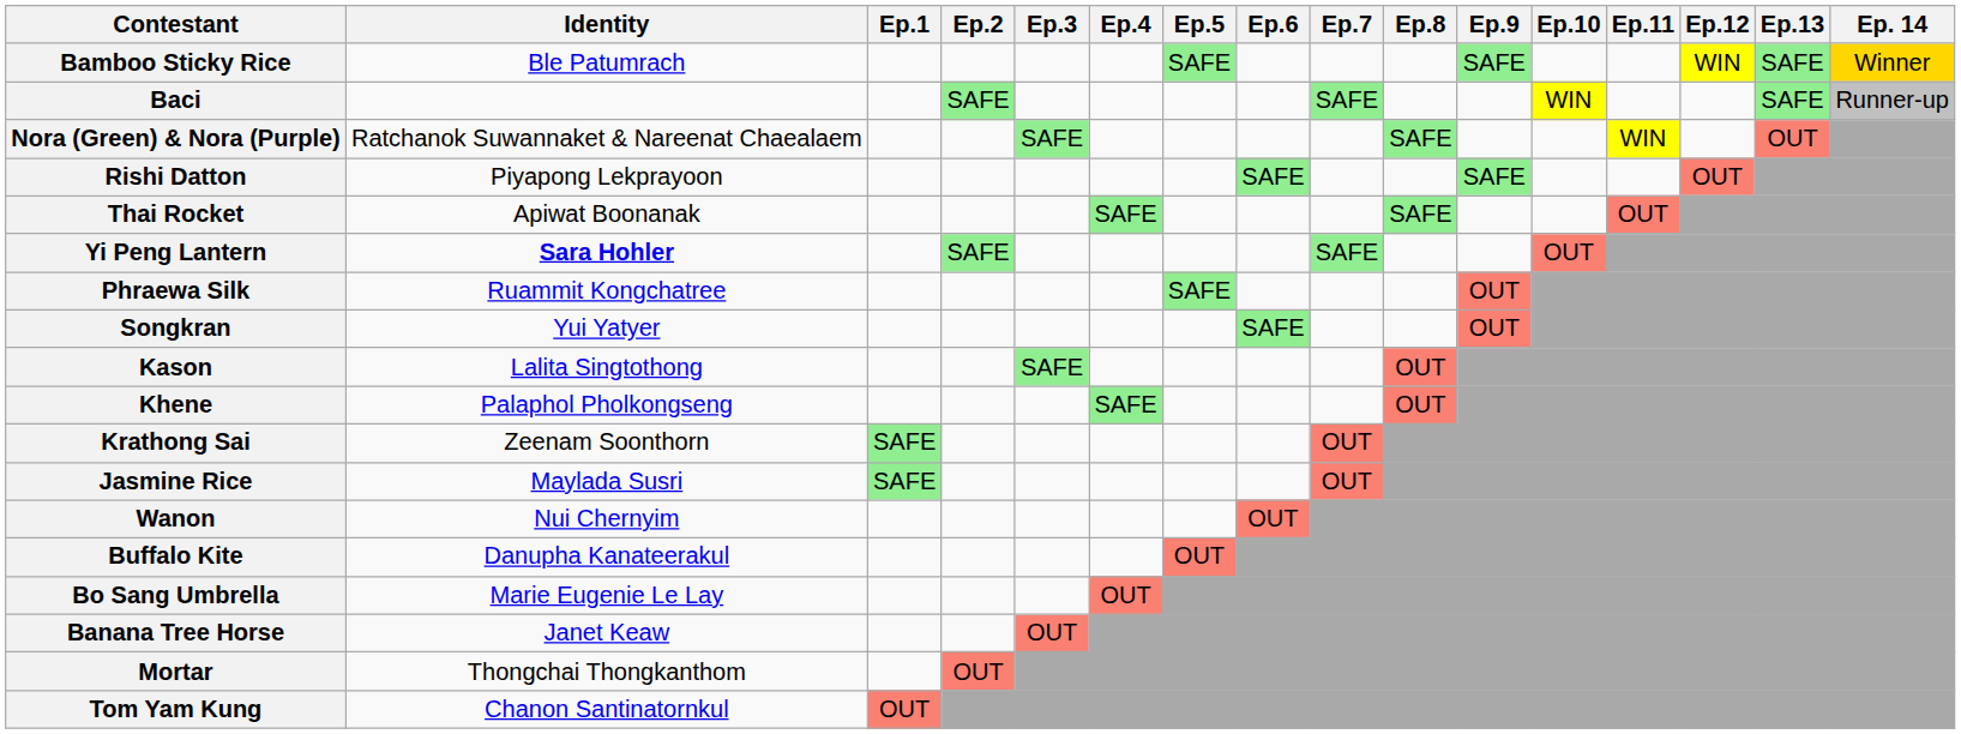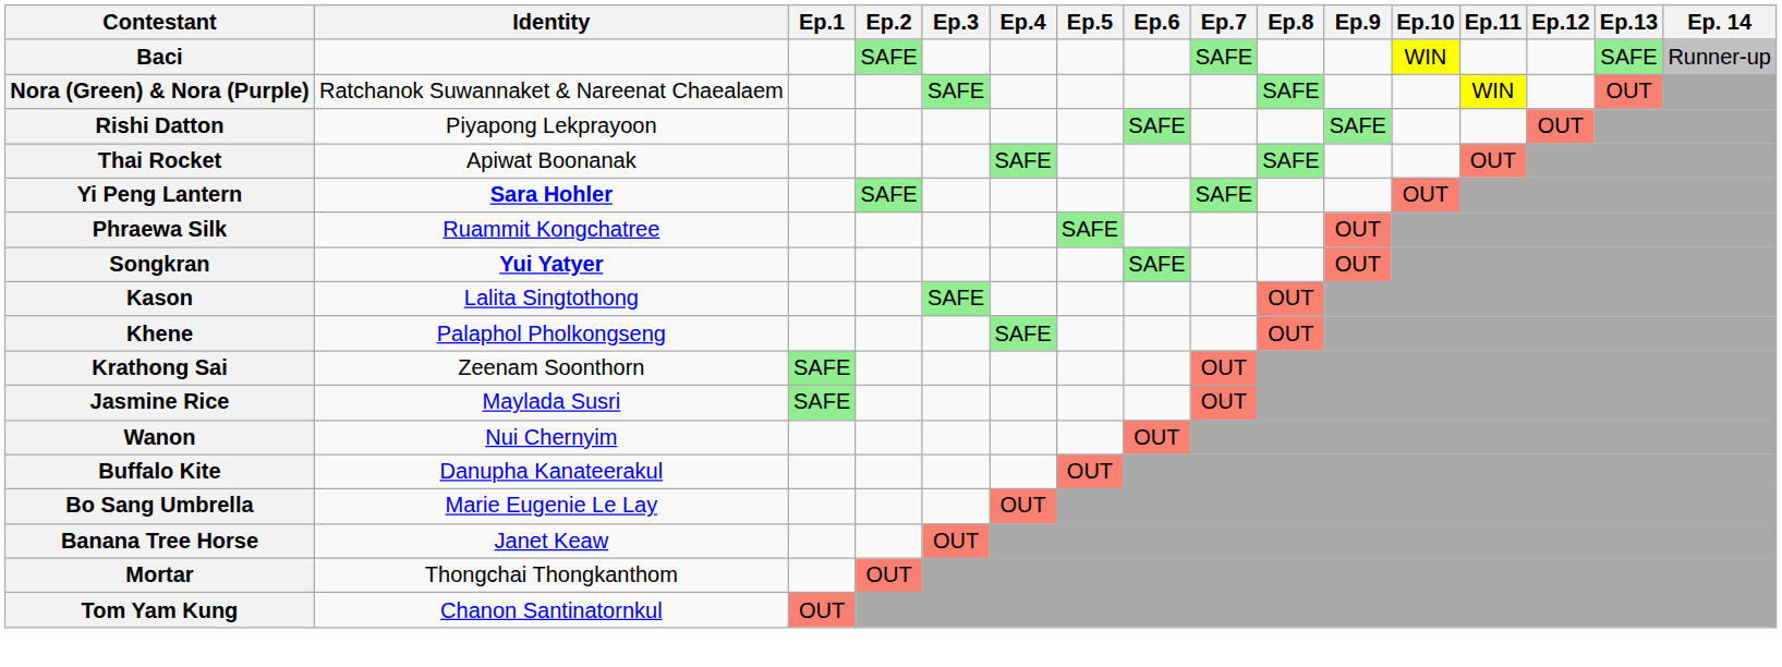- row: Bamboo Sticky Rice | Ble Patumrach | SAFE | SAFE | WIN | SAFE | Winner
Songkran | Identity: normal -> bold
